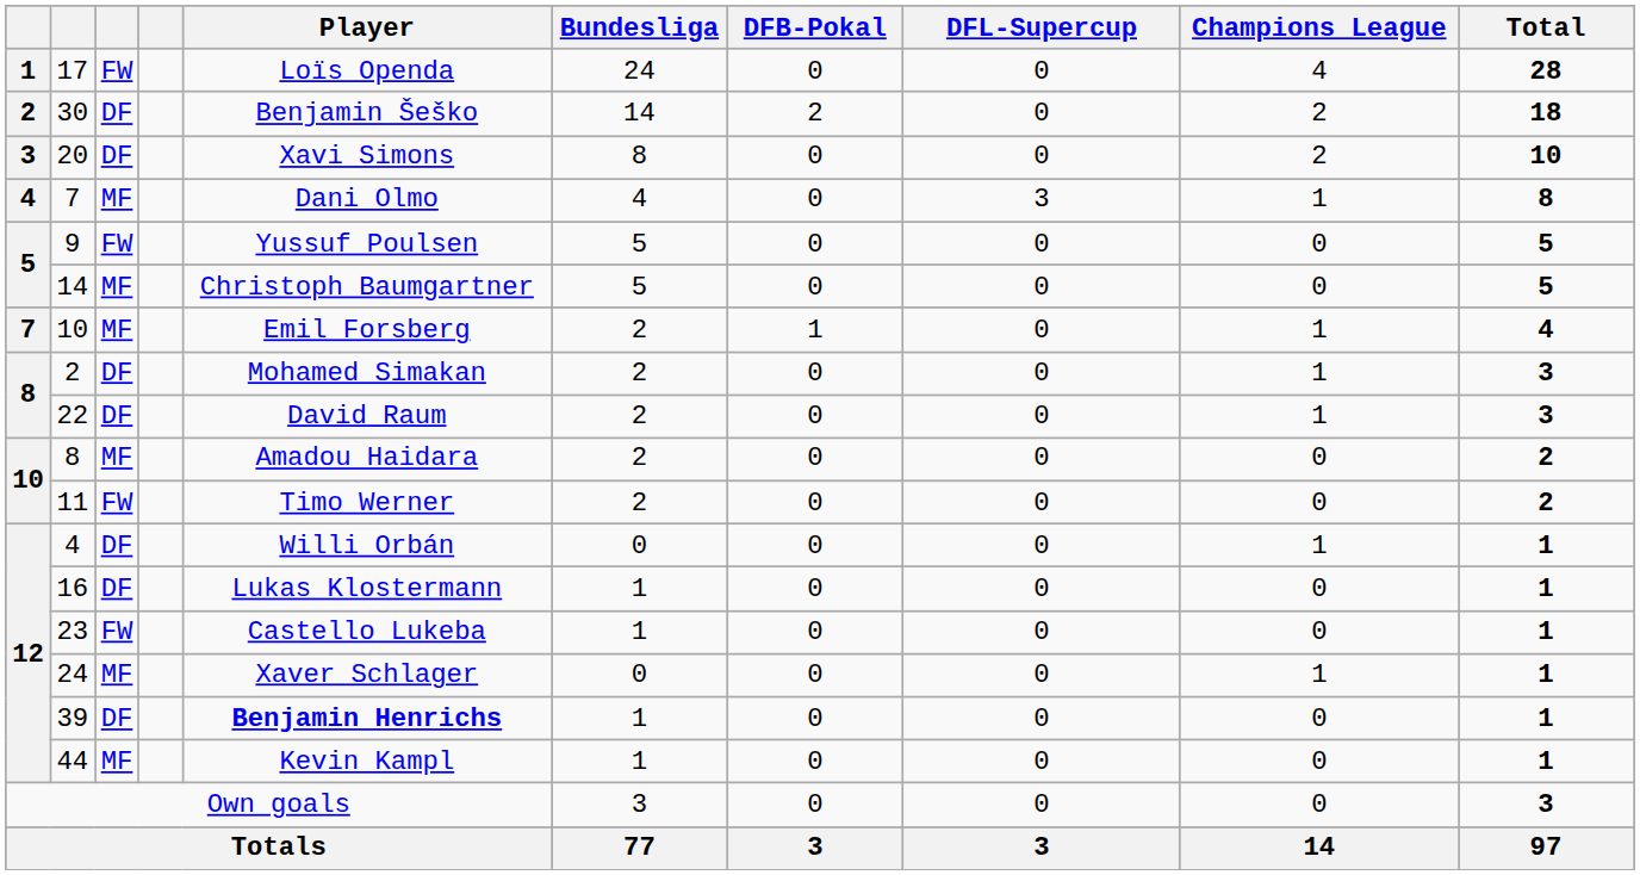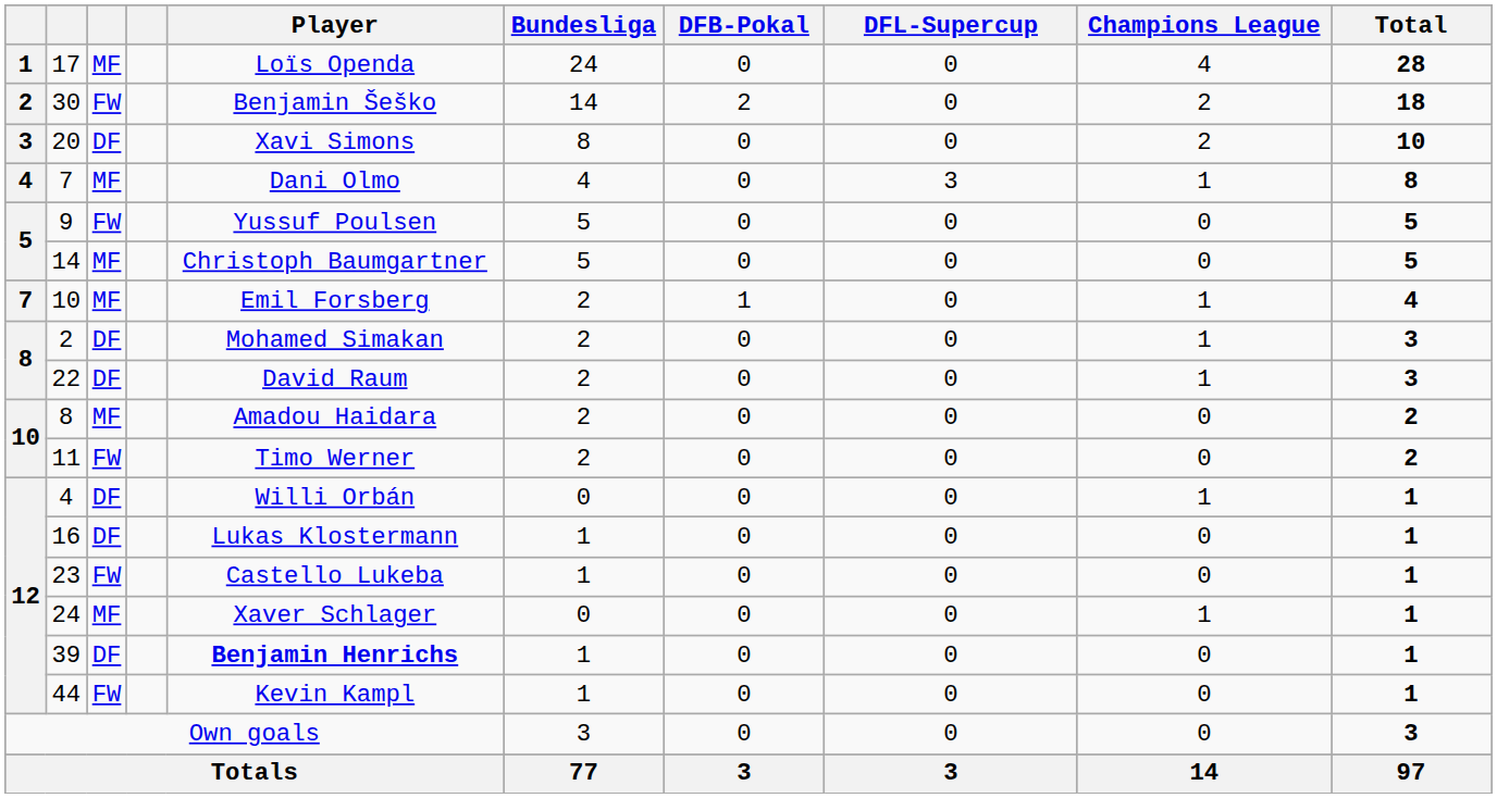17 | column 3: FW -> MF
30 | column 3: DF -> FW
44 | column 3: MF -> FW
